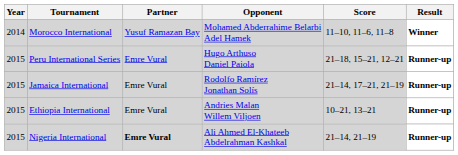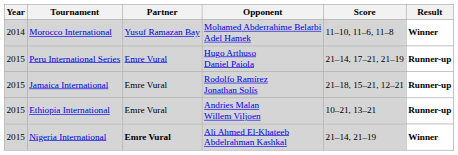Peru International Series | Score: 21–18, 15–21, 12–21 -> 21–14, 17–21, 21–19
Jamaica International | Score: 21–14, 17–21, 21–19 -> 21–18, 15–21, 12–21
Nigeria International | Result: Runner-up -> Winner
